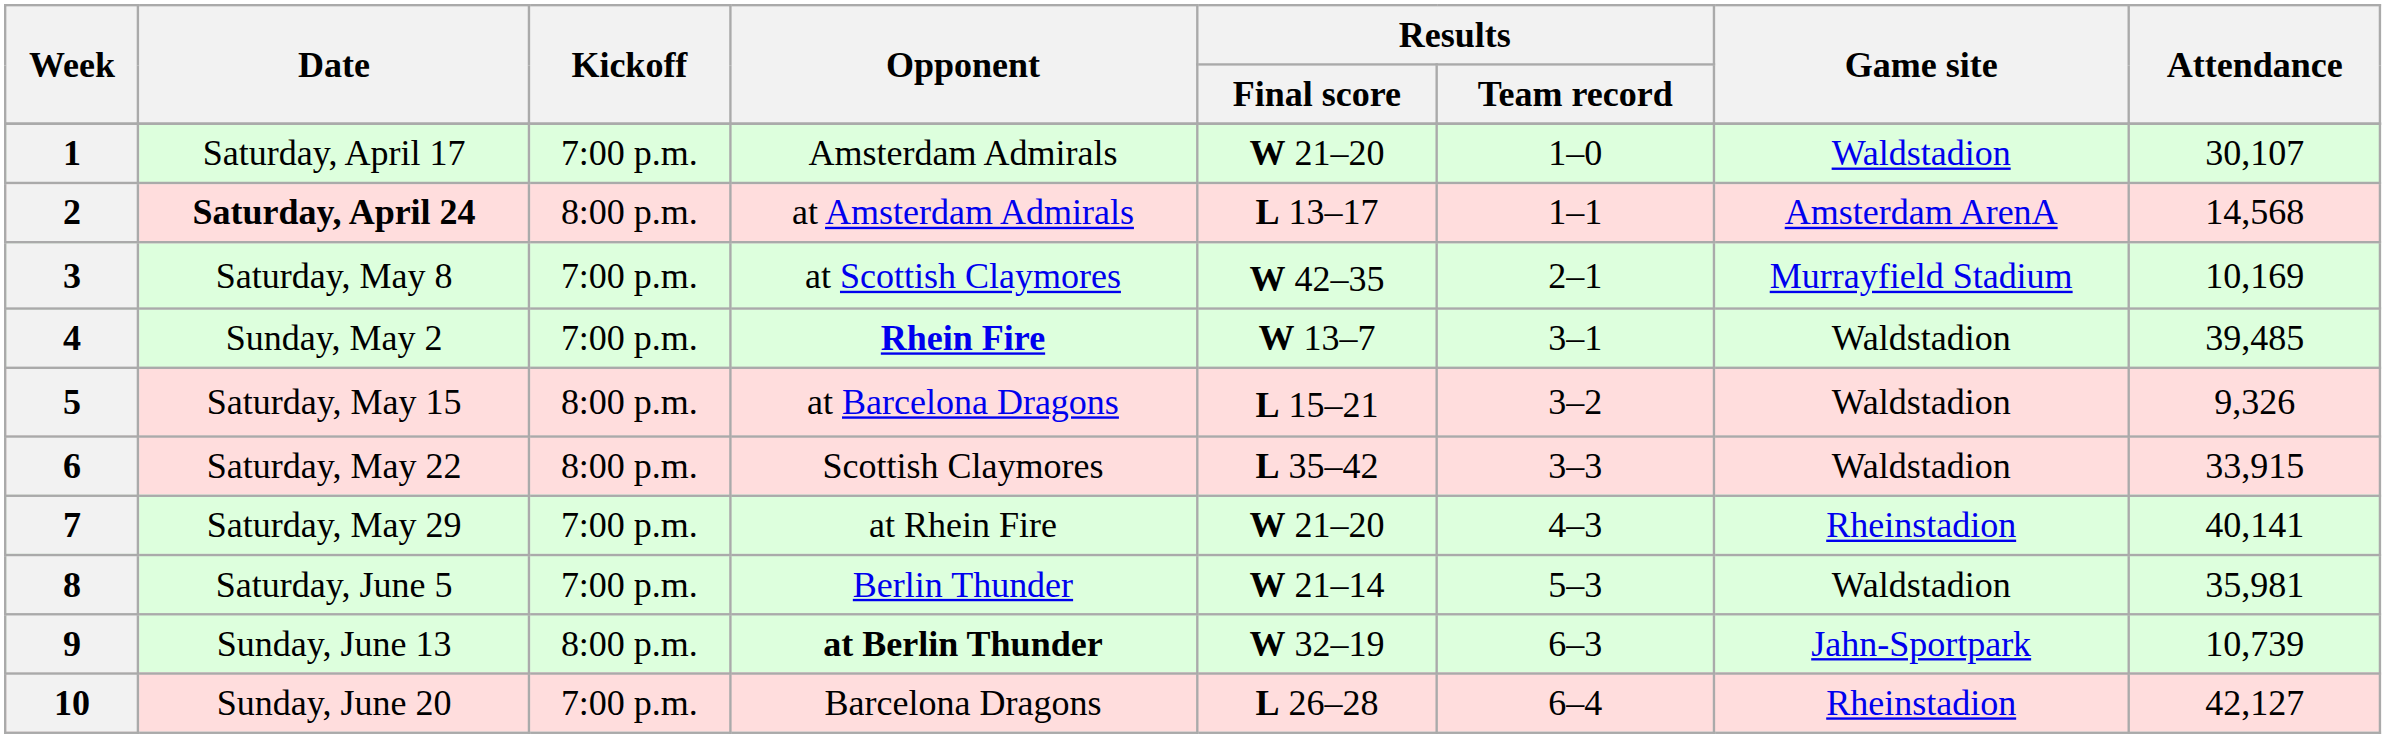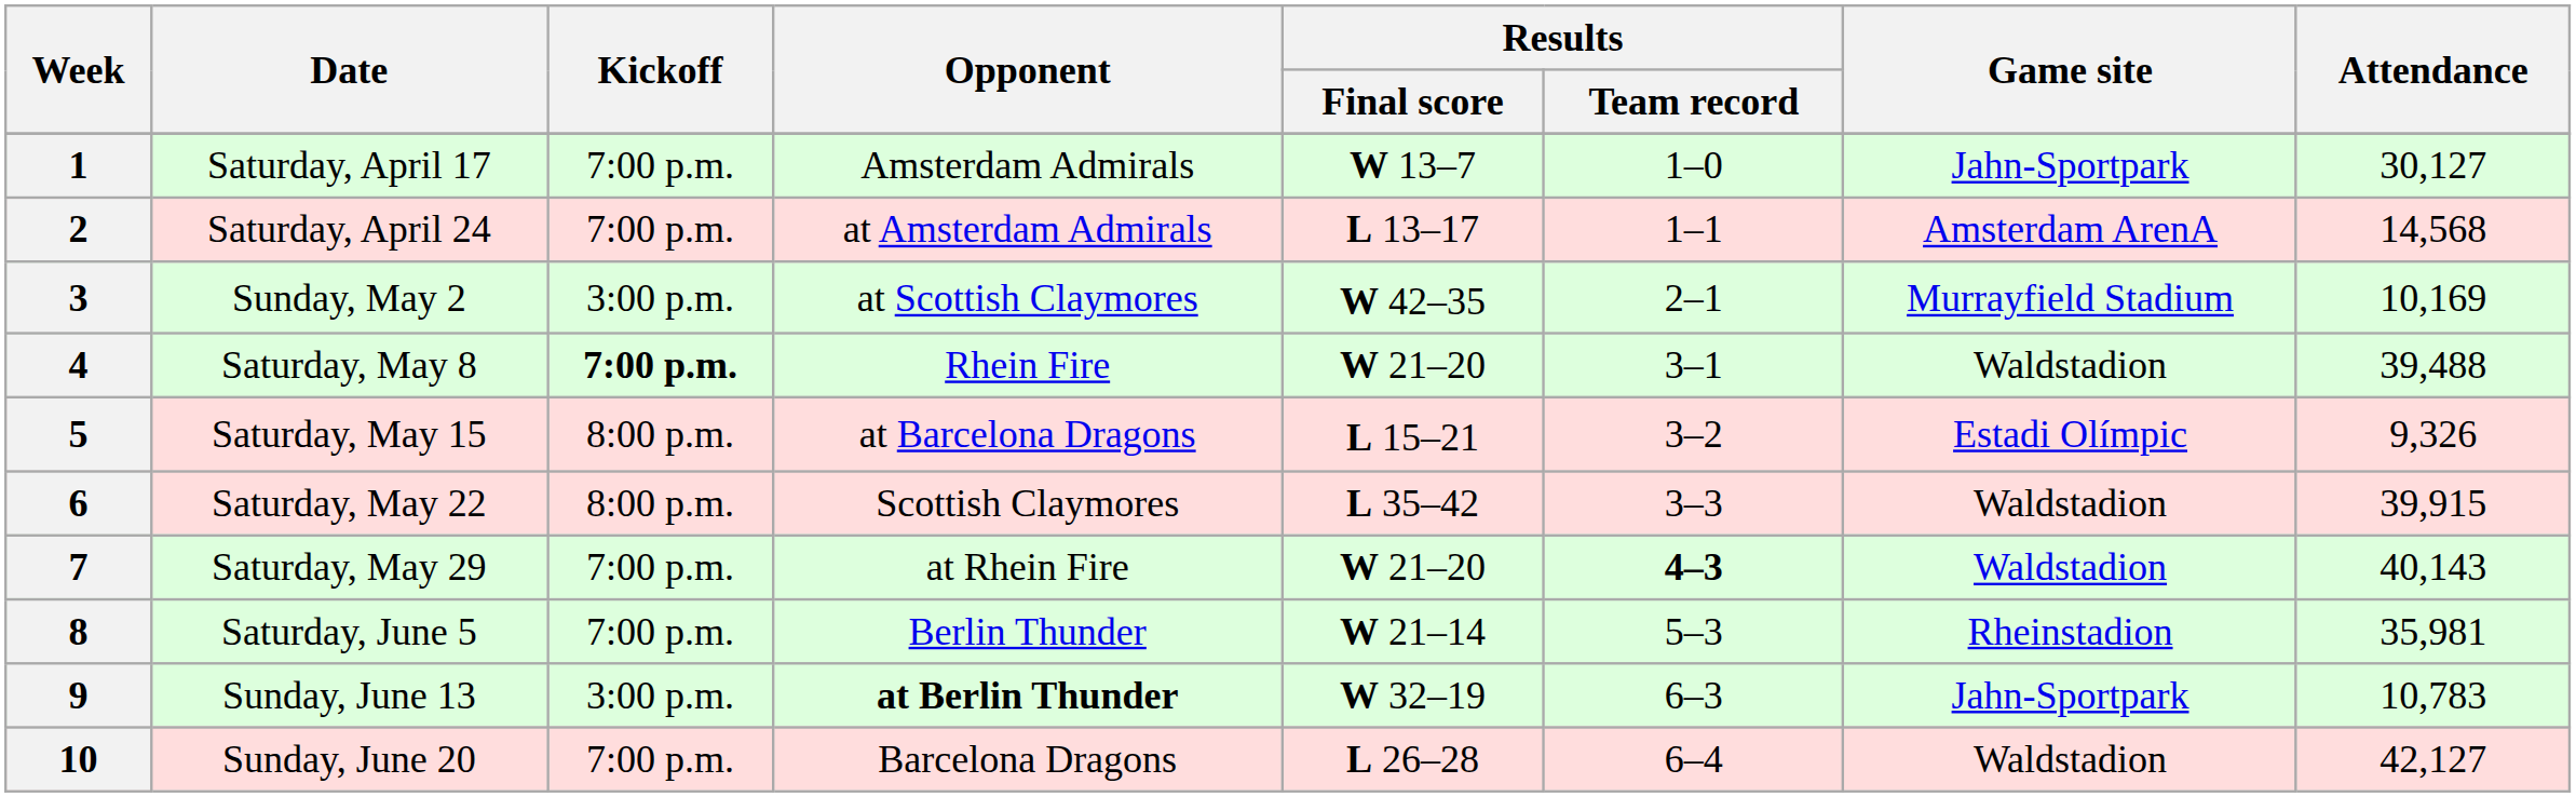1 | Results / Final score: W 21–20 -> W 13–7
1 | Game site: Waldstadion -> Jahn-Sportpark
1 | Attendance: 30,107 -> 30,127
2 | Date: bold -> normal
2 | Kickoff: 8:00 p.m. -> 7:00 p.m.
3 | Date: Saturday, May 8 -> Sunday, May 2
3 | Kickoff: 7:00 p.m. -> 3:00 p.m.
4 | Date: Sunday, May 2 -> Saturday, May 8
4 | Kickoff: normal -> bold
4 | Opponent: bold -> normal
4 | Results / Final score: W 13–7 -> W 21–20
4 | Attendance: 39,485 -> 39,488
5 | Game site: Waldstadion -> Estadi Olímpic
6 | Attendance: 33,915 -> 39,915
7 | Results / Team record: normal -> bold
7 | Game site: Rheinstadion -> Waldstadion
7 | Attendance: 40,141 -> 40,143
8 | Game site: Waldstadion -> Rheinstadion
9 | Kickoff: 8:00 p.m. -> 3:00 p.m.
9 | Attendance: 10,739 -> 10,783
10 | Game site: Rheinstadion -> Waldstadion
